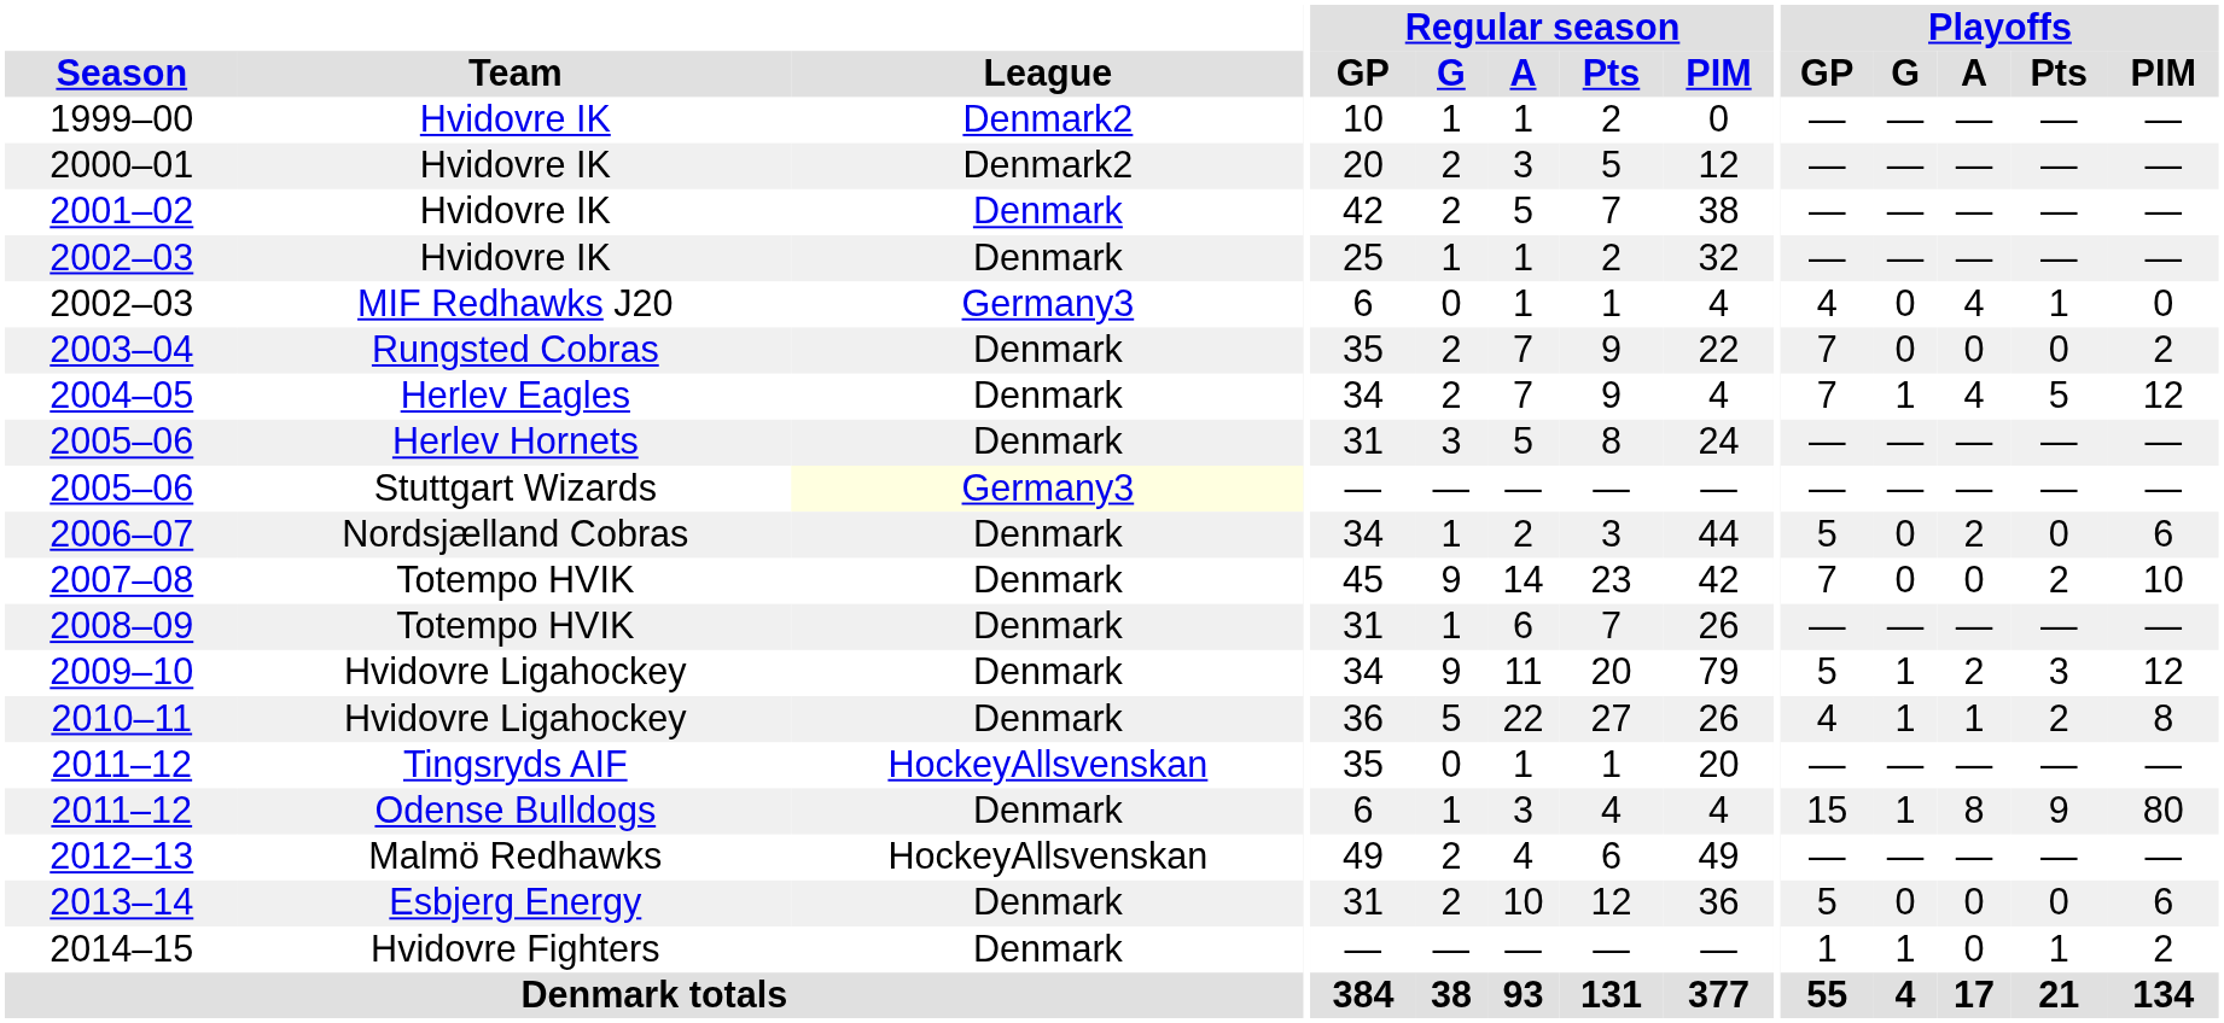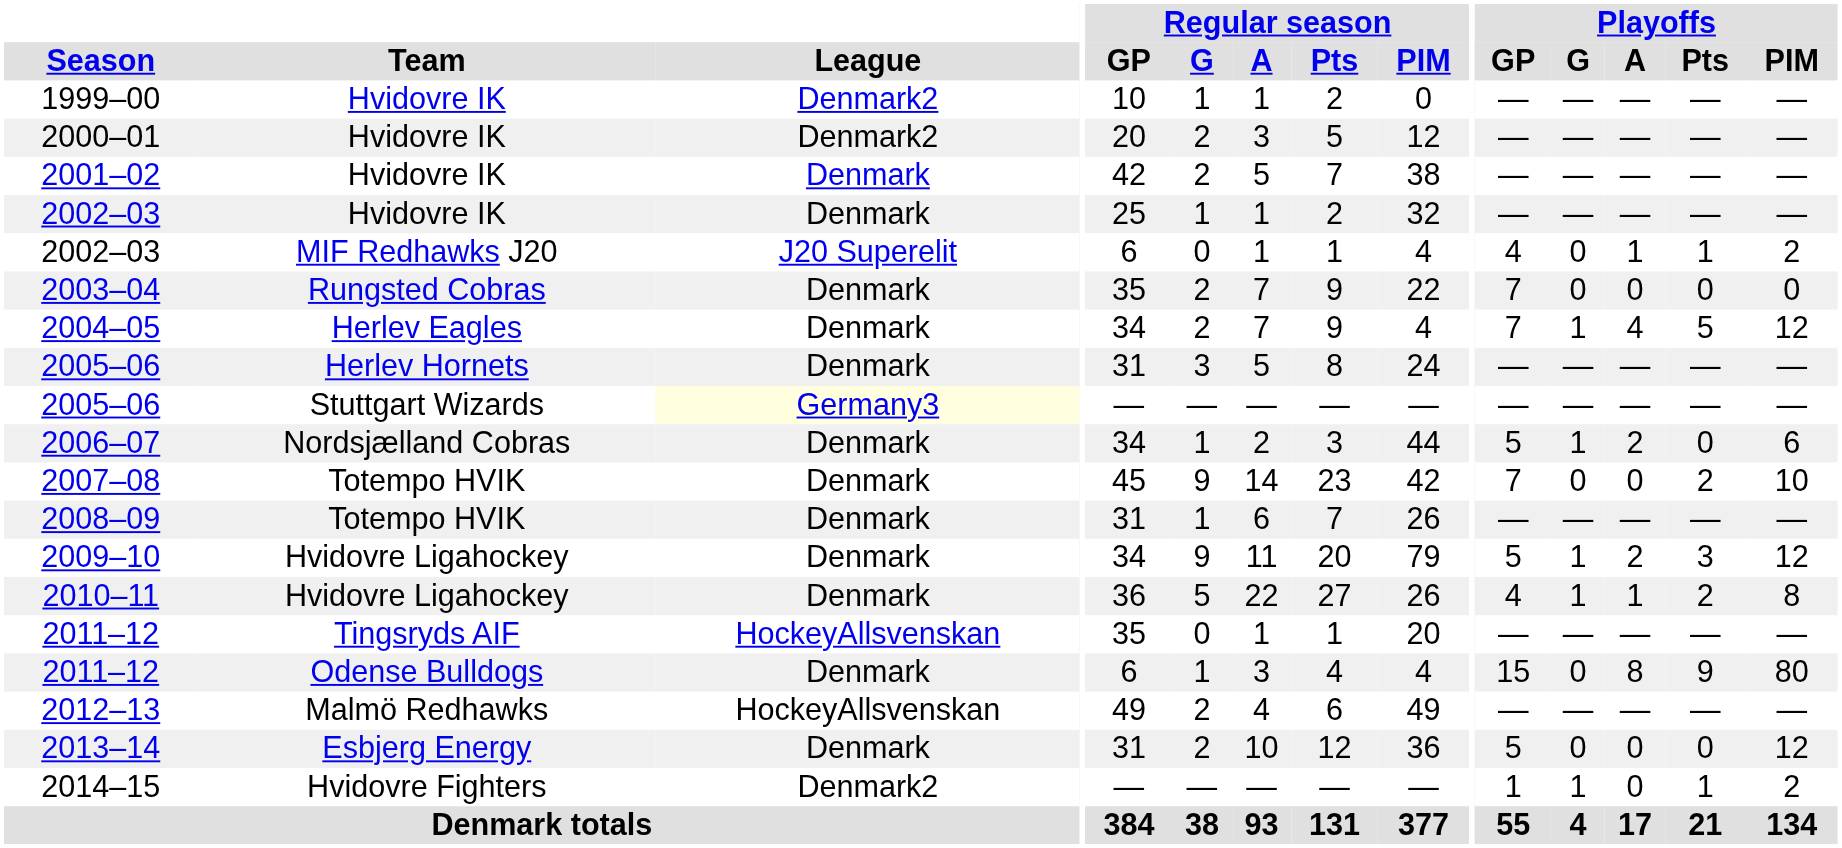2002–03 / MIF Redhawks J20 | League: Germany3 -> J20 Superelit
2002–03 / MIF Redhawks J20 | Playoffs / A: 4 -> 1
2002–03 / MIF Redhawks J20 | Playoffs / PIM: 0 -> 2
2003–04 | Playoffs / PIM: 2 -> 0
2006–07 | Playoffs / G: 0 -> 1
2011–12 / Odense Bulldogs | Playoffs / G: 1 -> 0
2013–14 | Playoffs / PIM: 6 -> 12
2014–15 | League: Denmark -> Denmark2
